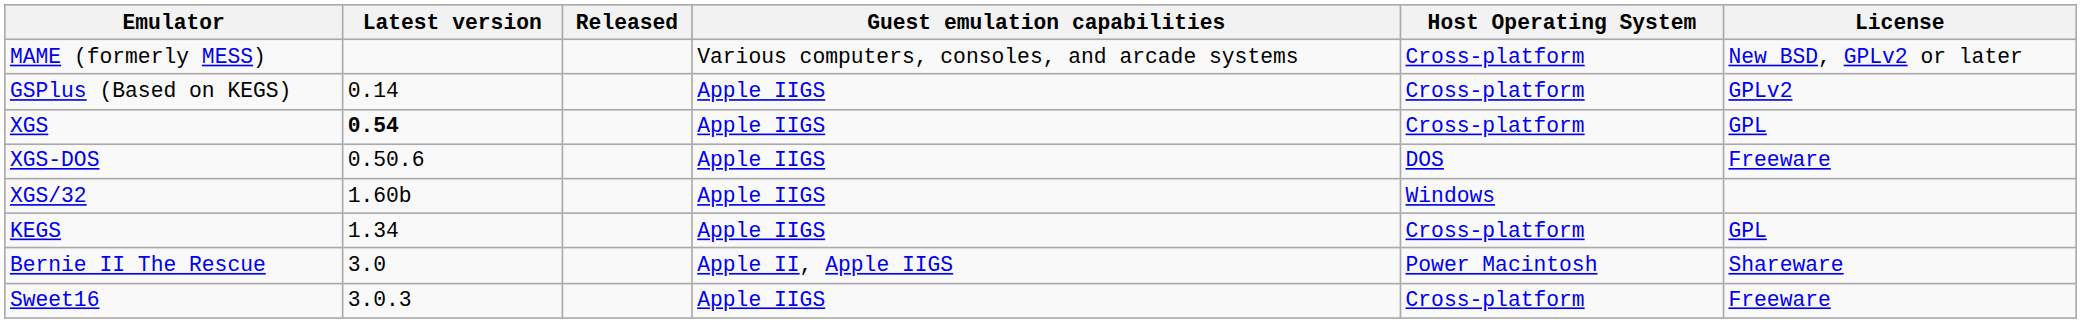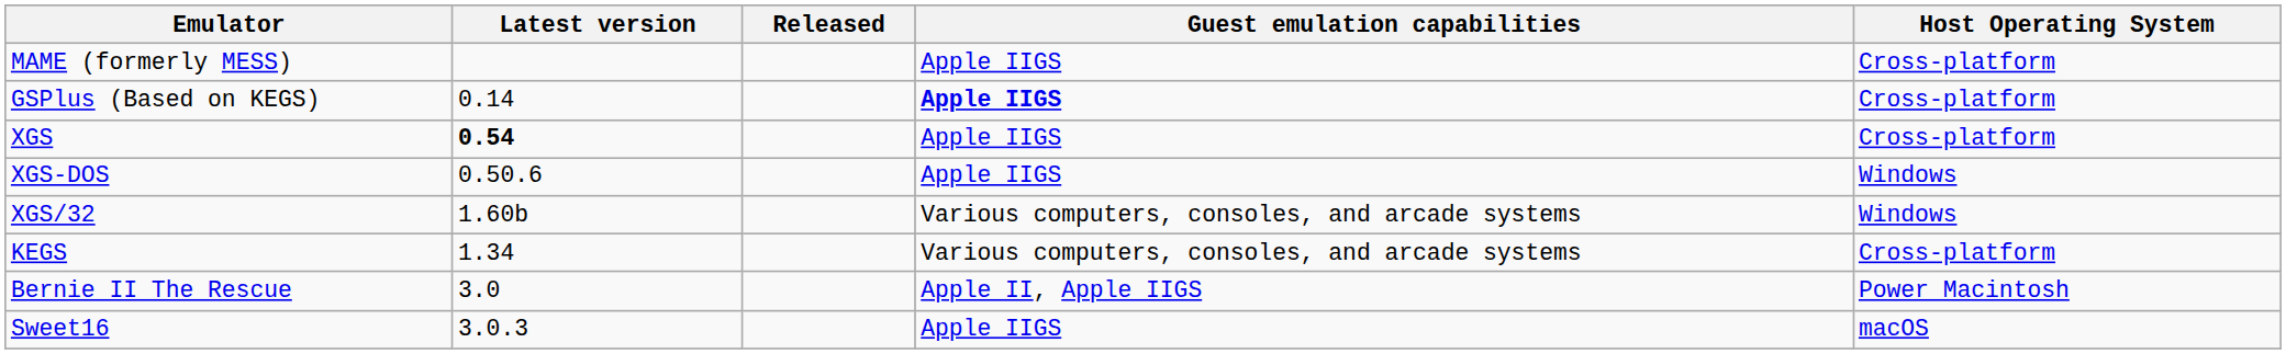- column: License | New BSD, GPLv2 or later | GPLv2 | GPL | Freeware | GPL | Shareware | Freeware
MAME (formerly MESS) | Guest emulation capabilities: Various computers, consoles, and arcade systems -> Apple IIGS
GSPlus (Based on KEGS) | Guest emulation capabilities: normal -> bold
XGS-DOS | Host Operating System: DOS -> Windows
XGS/32 | Guest emulation capabilities: Apple IIGS -> Various computers, consoles, and arcade systems
KEGS | Guest emulation capabilities: Apple IIGS -> Various computers, consoles, and arcade systems
Sweet16 | Host Operating System: Cross-platform -> macOS
